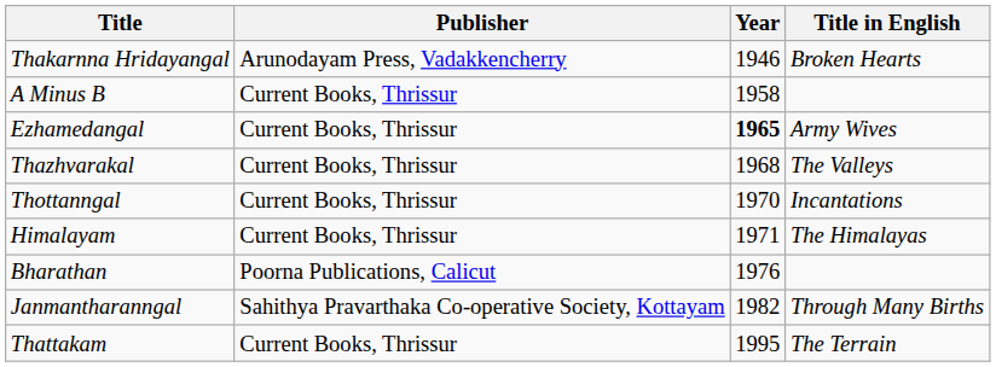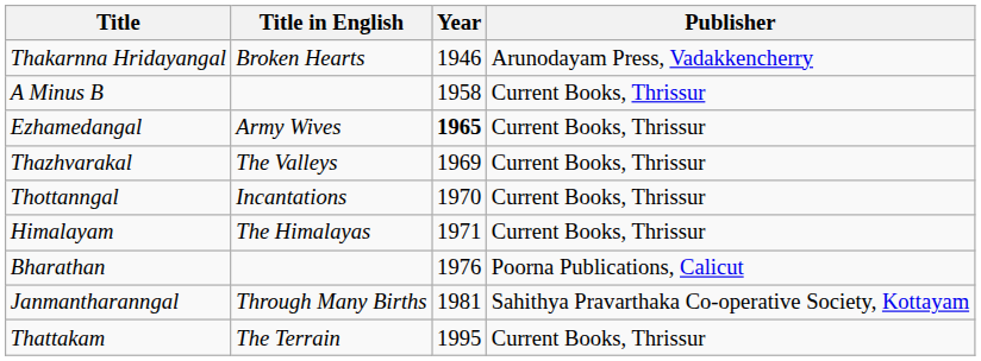columns swapped: Title in English <-> Publisher
Thazhvarakal | Year: 1968 -> 1969
Janmantharanngal | Year: 1982 -> 1981
